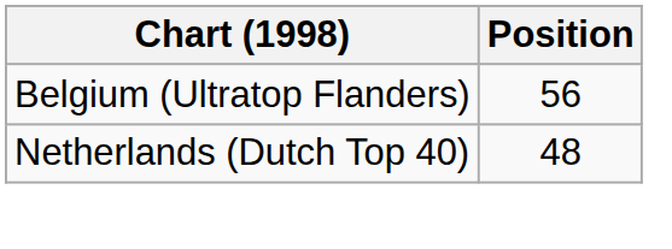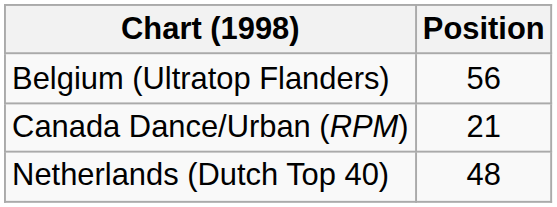+ row: Canada Dance/Urban (RPM) | 21
